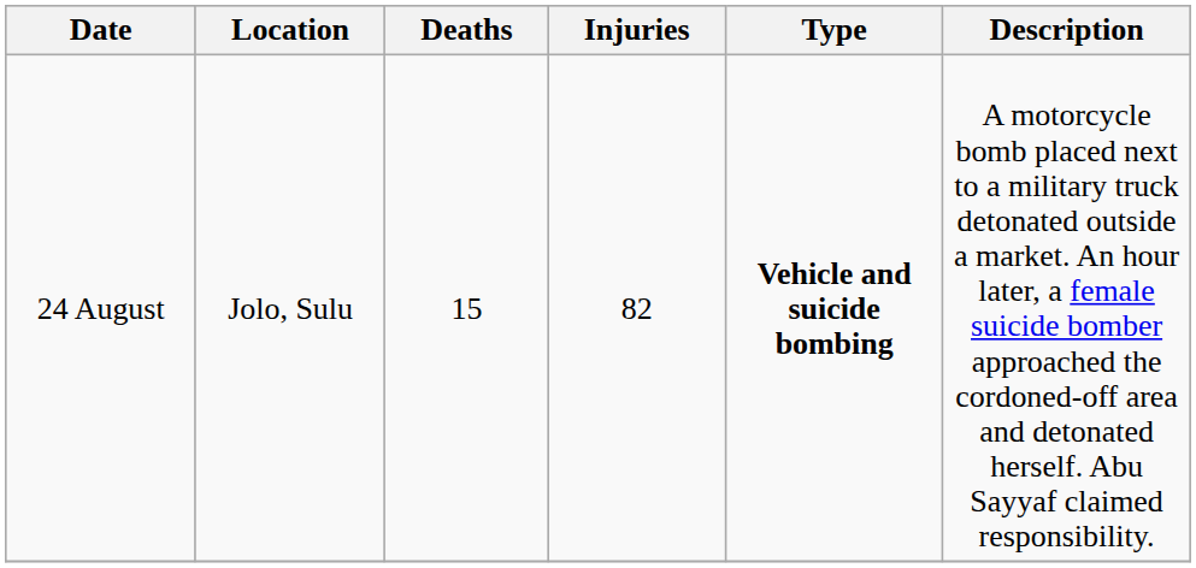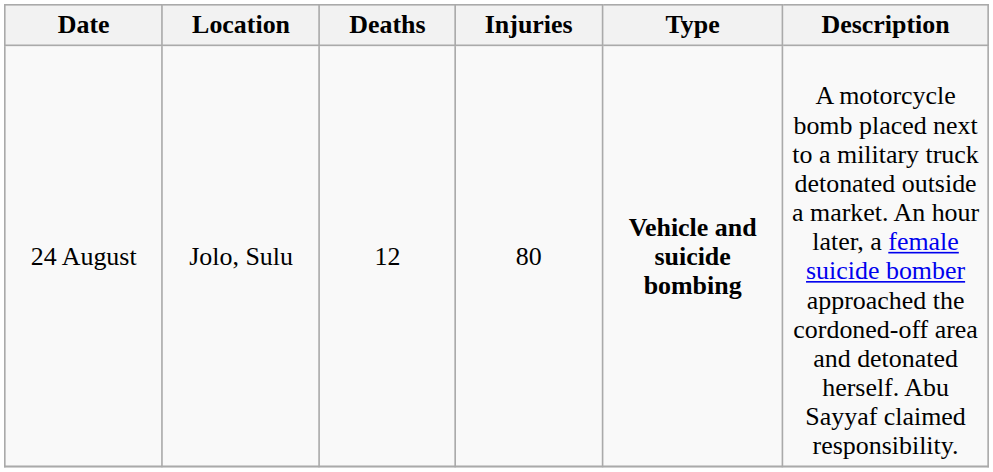24 August | Deaths: 15 -> 12
24 August | Injuries: 82 -> 80
